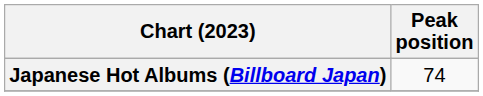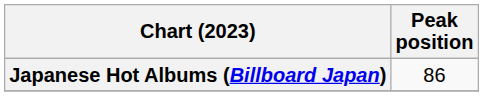Japanese Hot Albums (Billboard Japan) | Peak position: 74 -> 86
